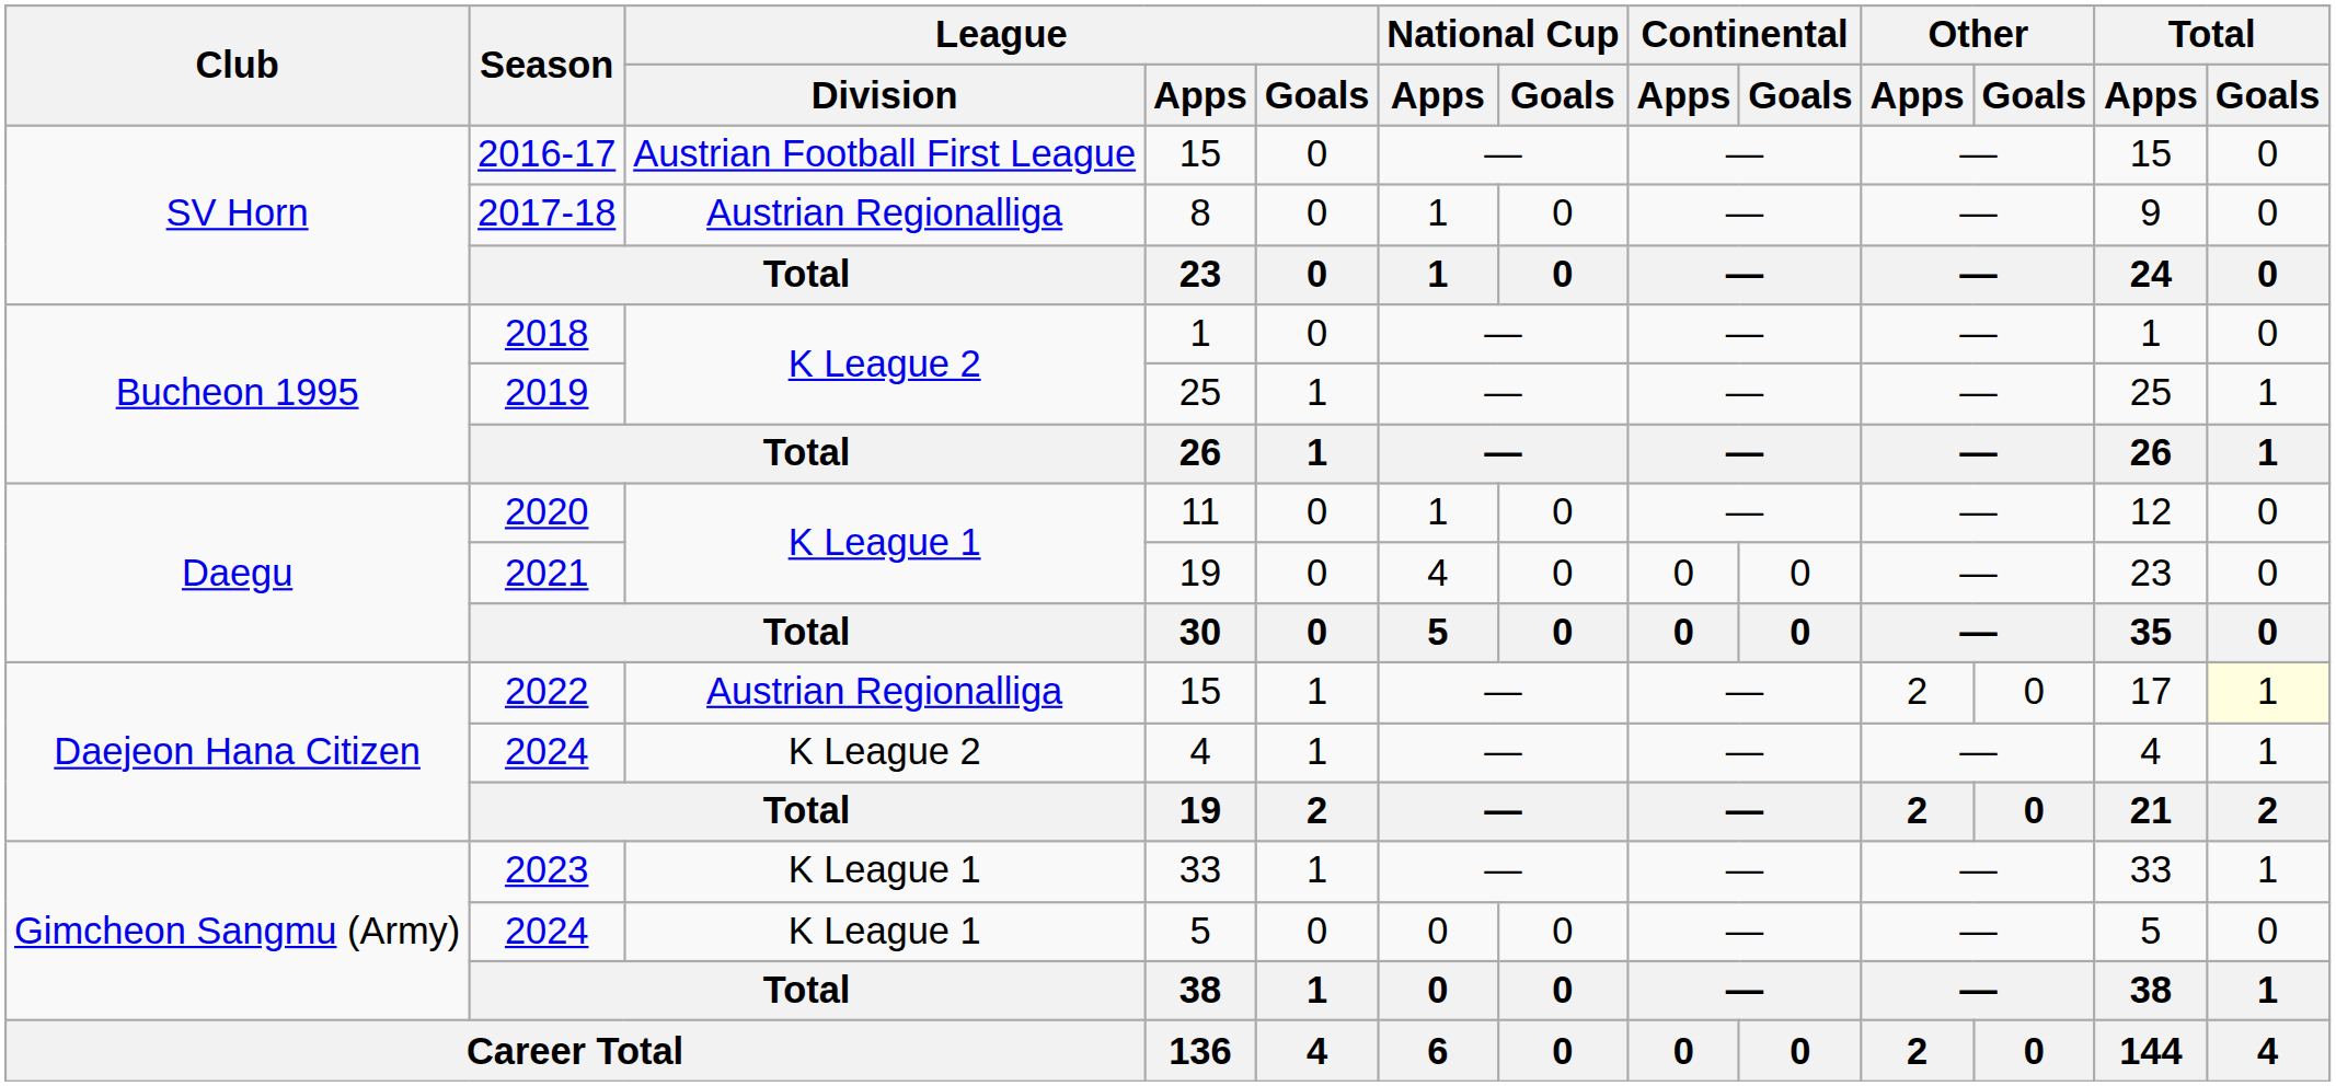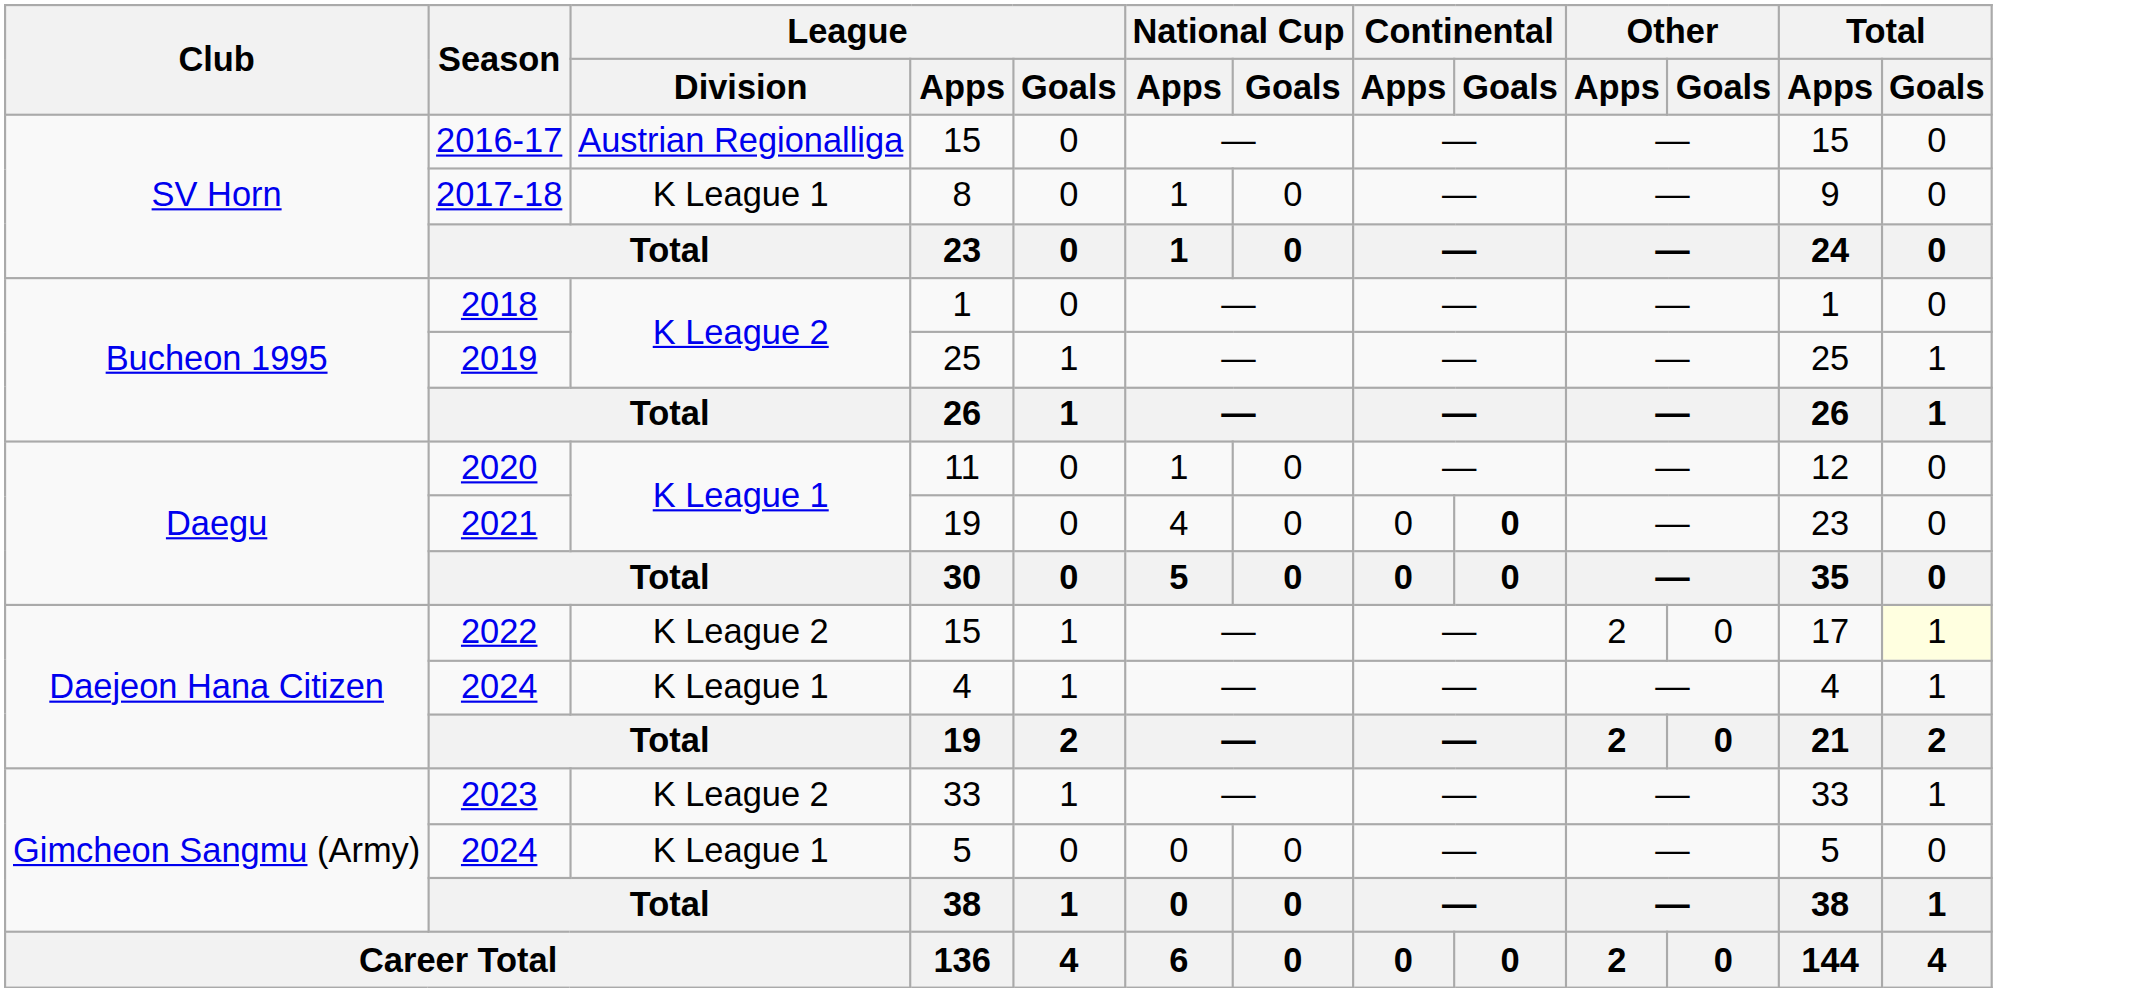2016-17 | League / Division: Austrian Football First League -> Austrian Regionalliga
2017-18 | League / Division: Austrian Regionalliga -> K League 1
2021 | Continental / Goals: normal -> bold
2022 | League / Division: Austrian Regionalliga -> K League 2
2024 / 4 | League / Division: K League 2 -> K League 1
2023 | League / Division: K League 1 -> K League 2
